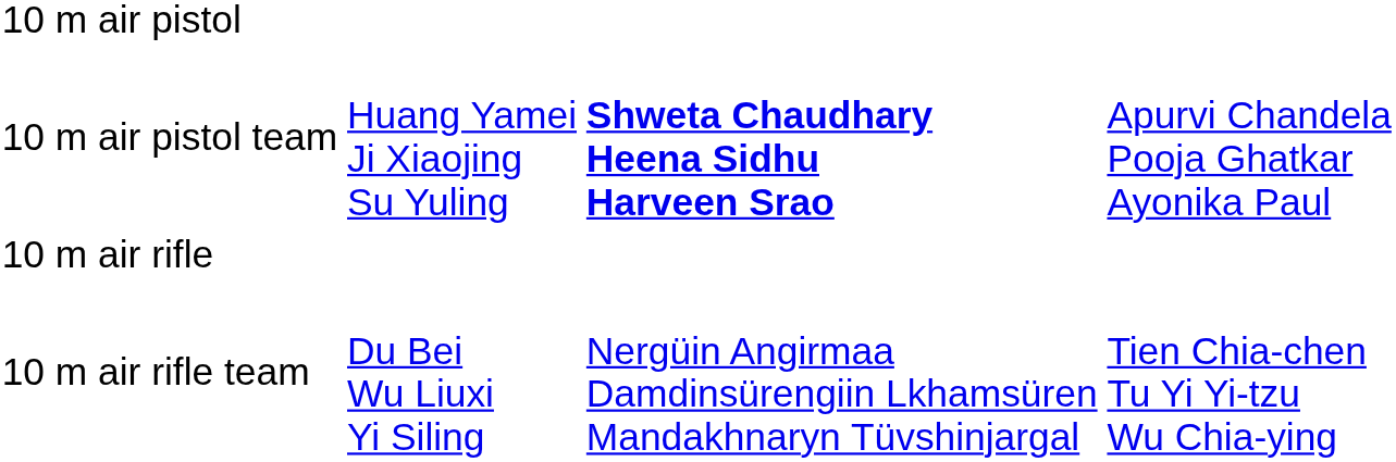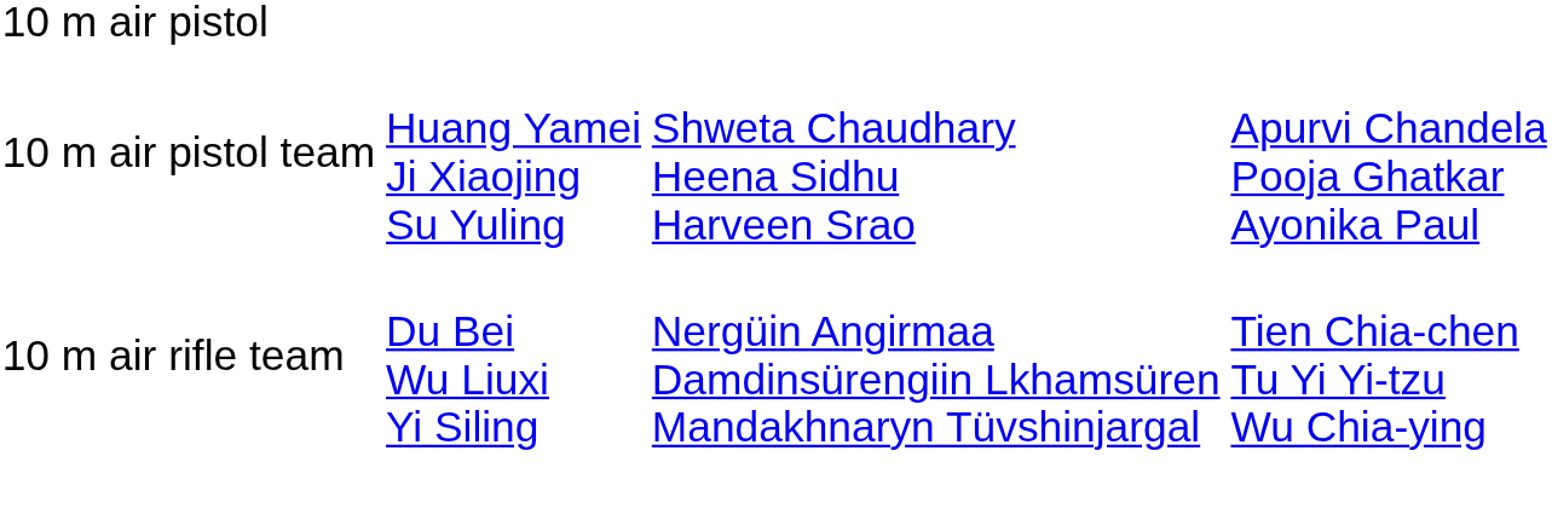10 m air pistol team | column 3: bold -> normal
- row: 10 m air rifle
